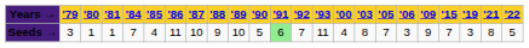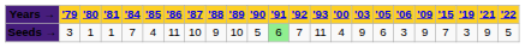Seeds → | '03: 8 -> 9
Seeds → | '05: 7 -> 6
Seeds → | '21: 8 -> 9
